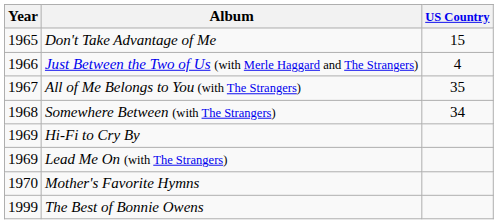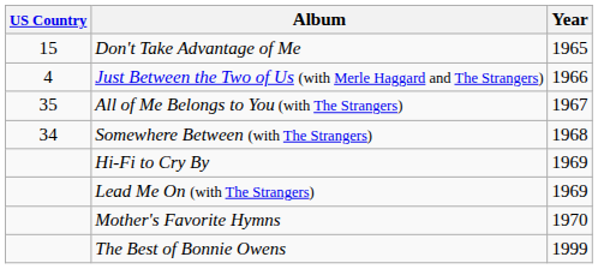columns swapped: Year <-> US Country
